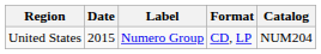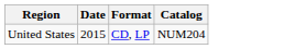- column: Label | Numero Group
